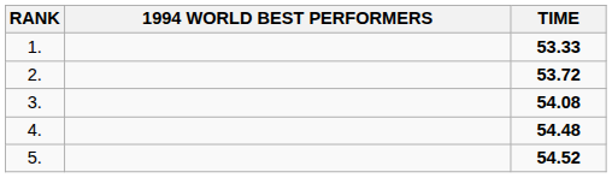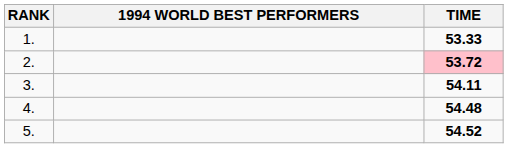2. | TIME: no background -> pink background
3. | TIME: 54.08 -> 54.11
